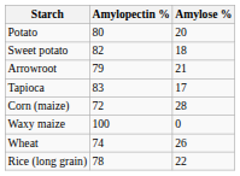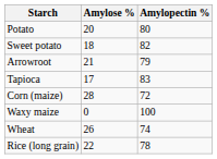columns swapped: Amylose % <-> Amylopectin %
